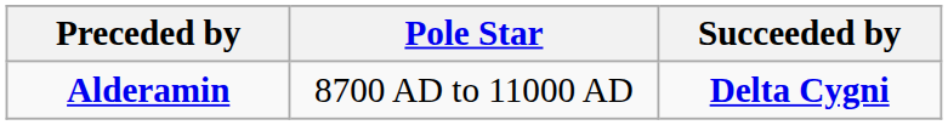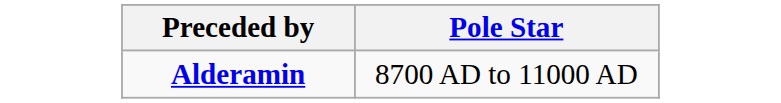- column: Succeeded by | Delta Cygni
